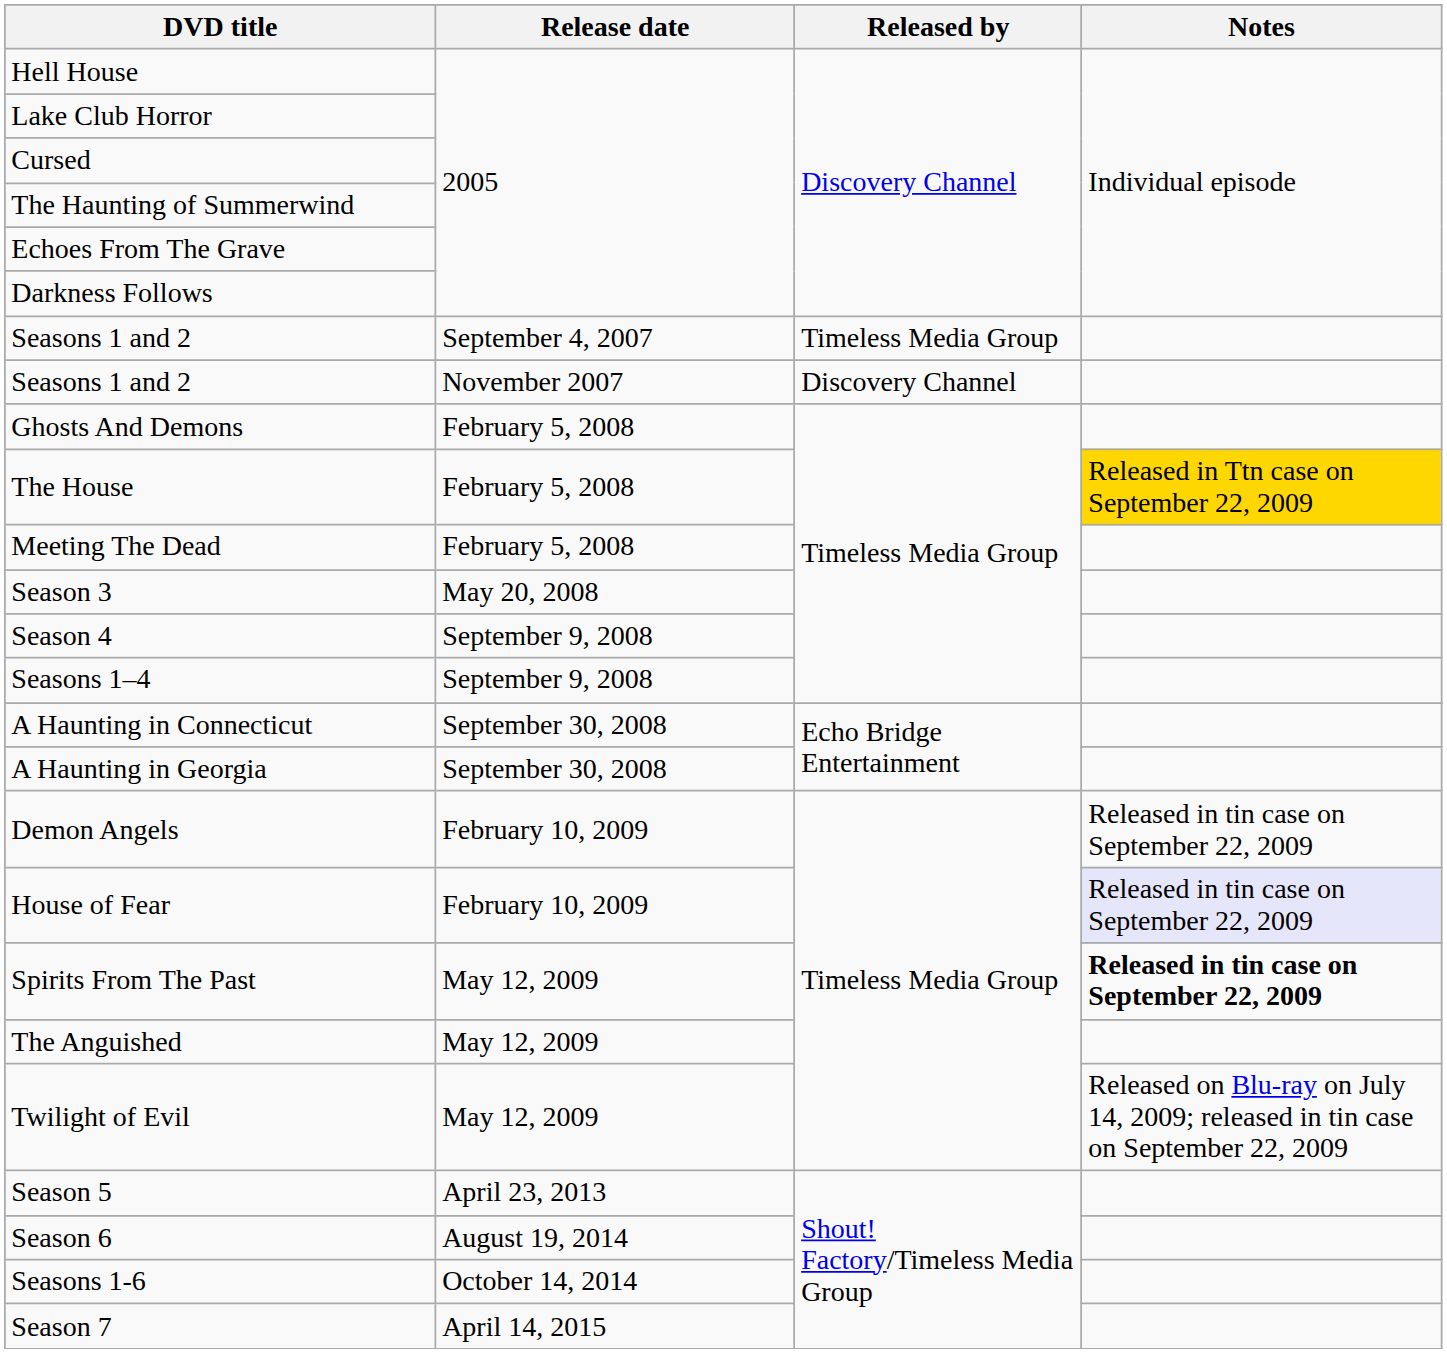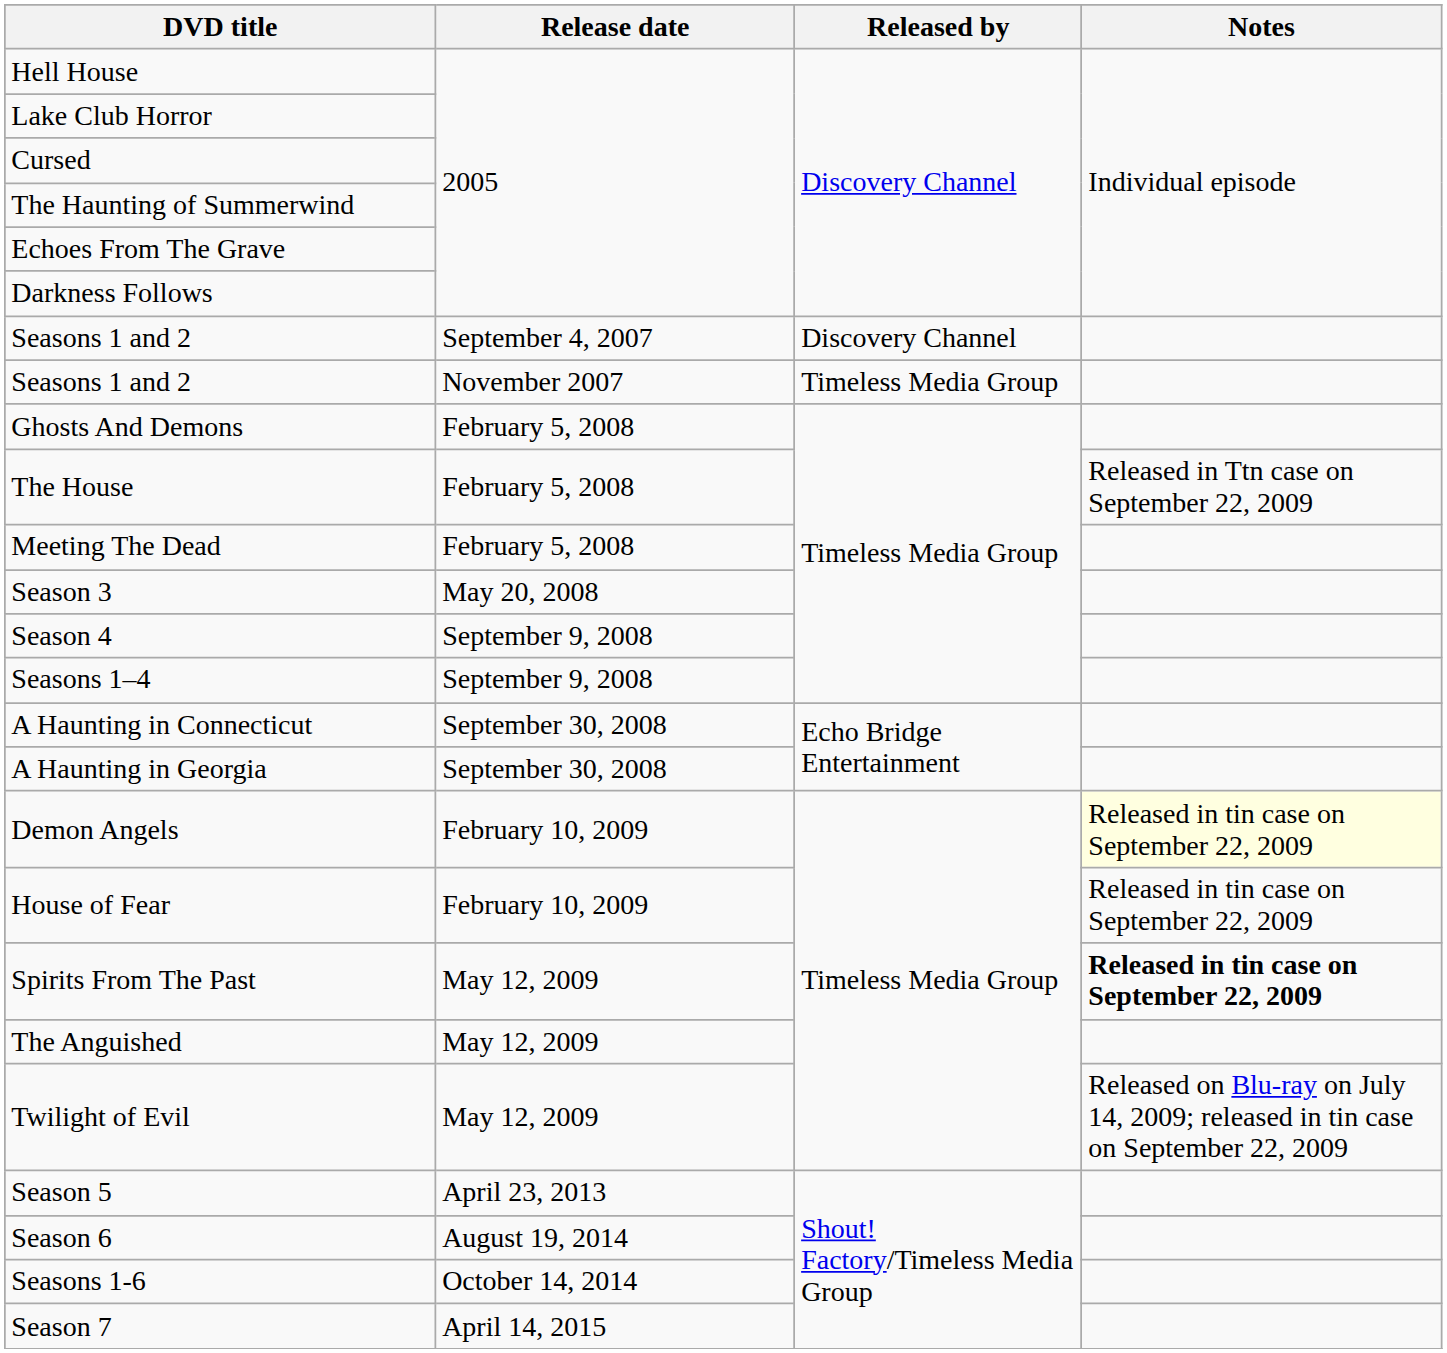Seasons 1 and 2 / September 4, 2007 | Released by: Timeless Media Group -> Discovery Channel
Seasons 1 and 2 / November 2007 | Released by: Discovery Channel -> Timeless Media Group
The House | Notes: gold background -> no background
Demon Angels | Notes: no background -> lightyellow background
House of Fear | Notes: lavender background -> no background
